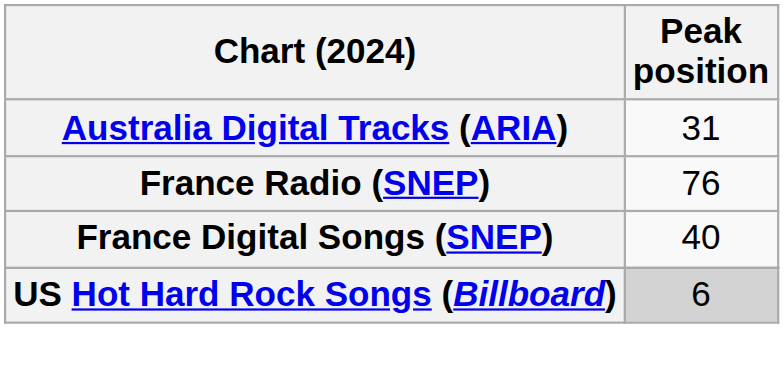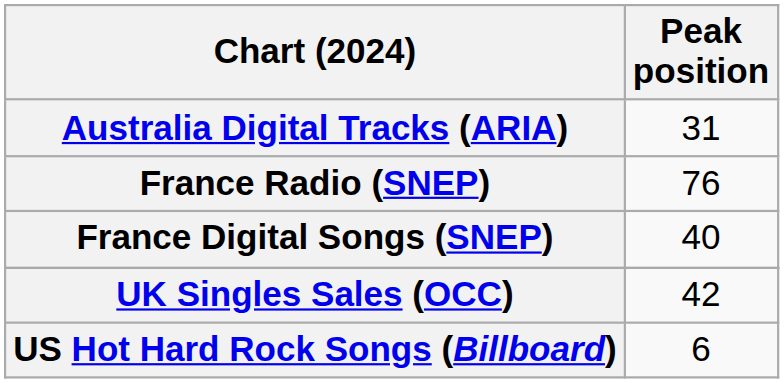+ row: UK Singles Sales (OCC) | 42
US Hot Hard Rock Songs (Billboard) | Peak position: lightgrey background -> no background
